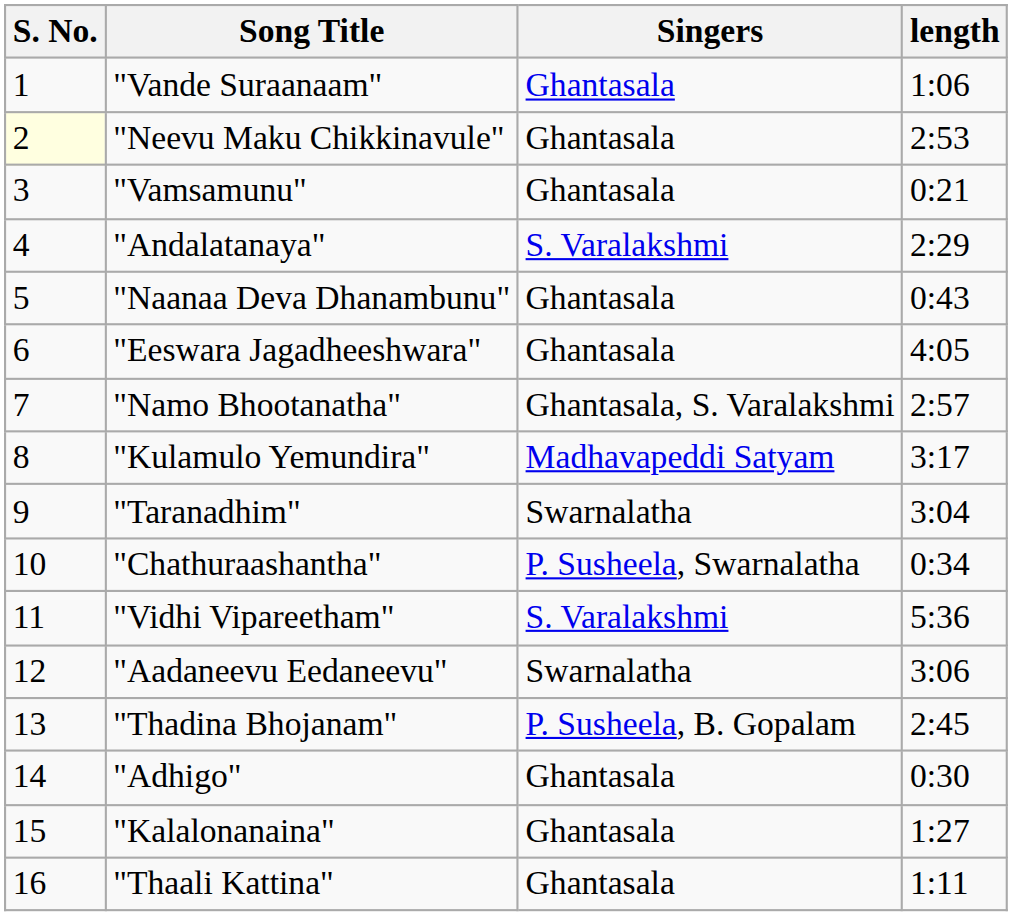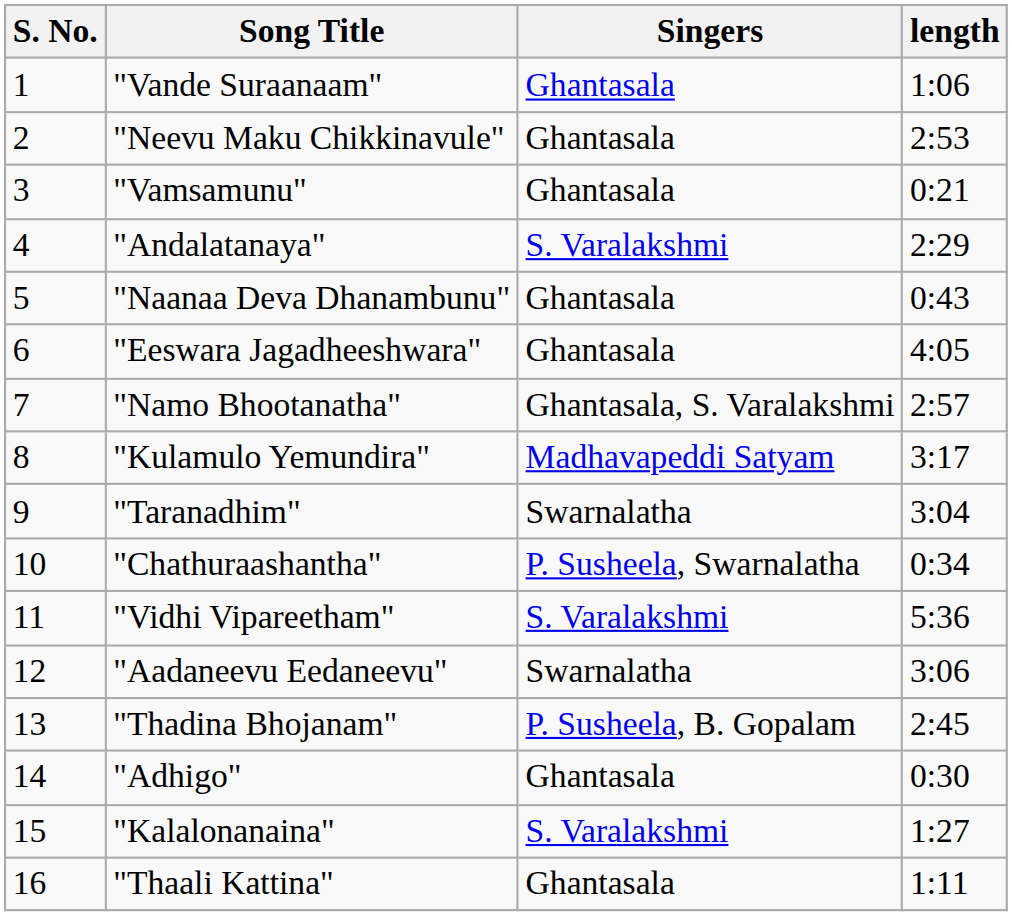"Neevu Maku Chikkinavule" | S. No.: lightyellow background -> no background
"Kalalonanaina" | Singers: Ghantasala -> S. Varalakshmi
